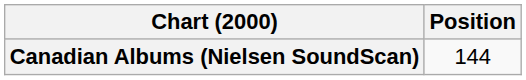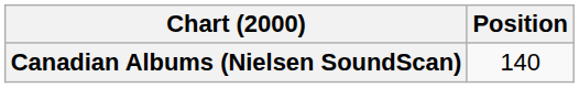Canadian Albums (Nielsen SoundScan) | Position: 144 -> 140
